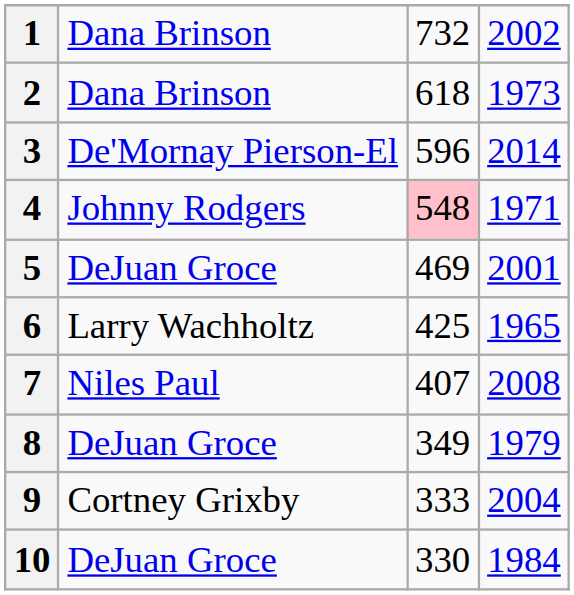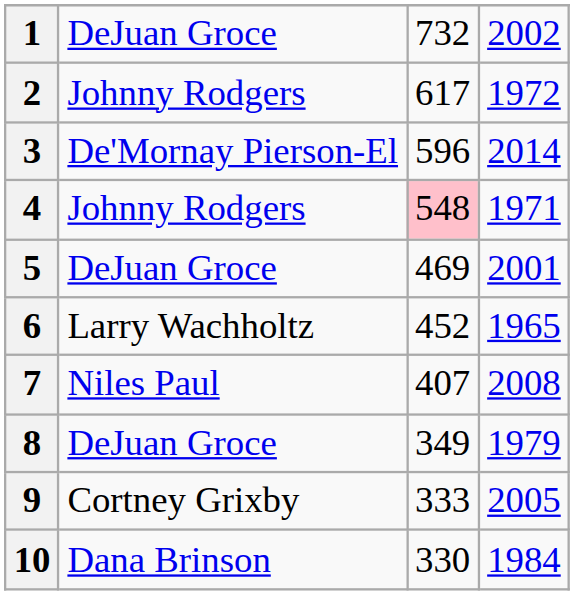1 | column 2: Dana Brinson -> DeJuan Groce
2 | column 2: Dana Brinson -> Johnny Rodgers
2 | column 3: 618 -> 617
2 | column 4: 1973 -> 1972
6 | column 3: 425 -> 452
9 | column 4: 2004 -> 2005
10 | column 2: DeJuan Groce -> Dana Brinson
